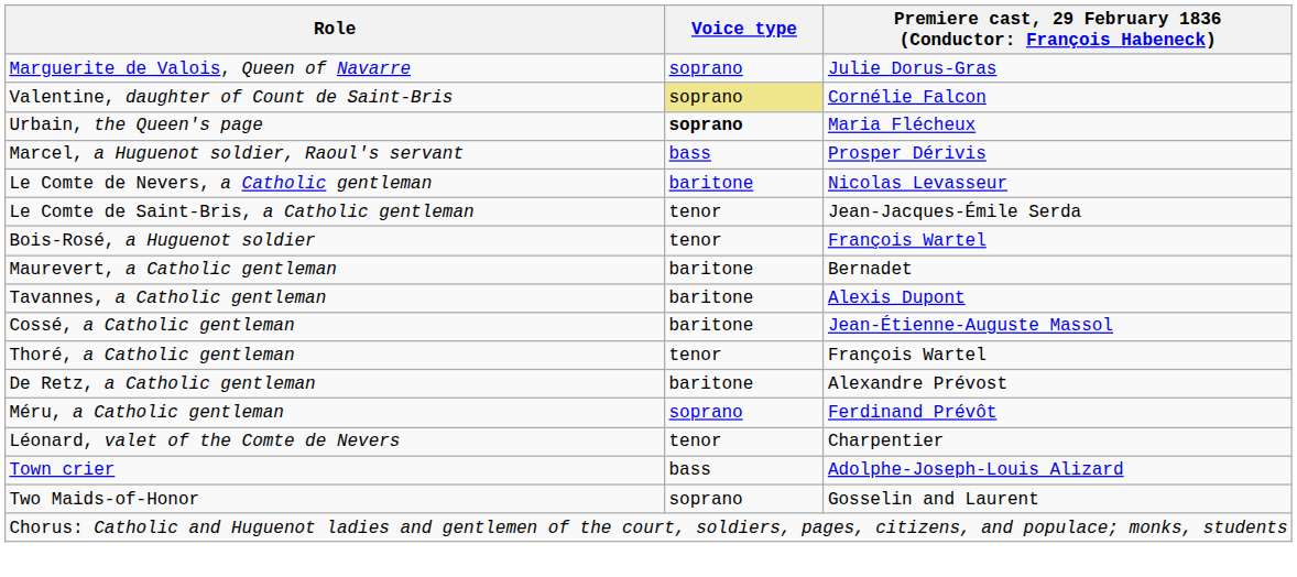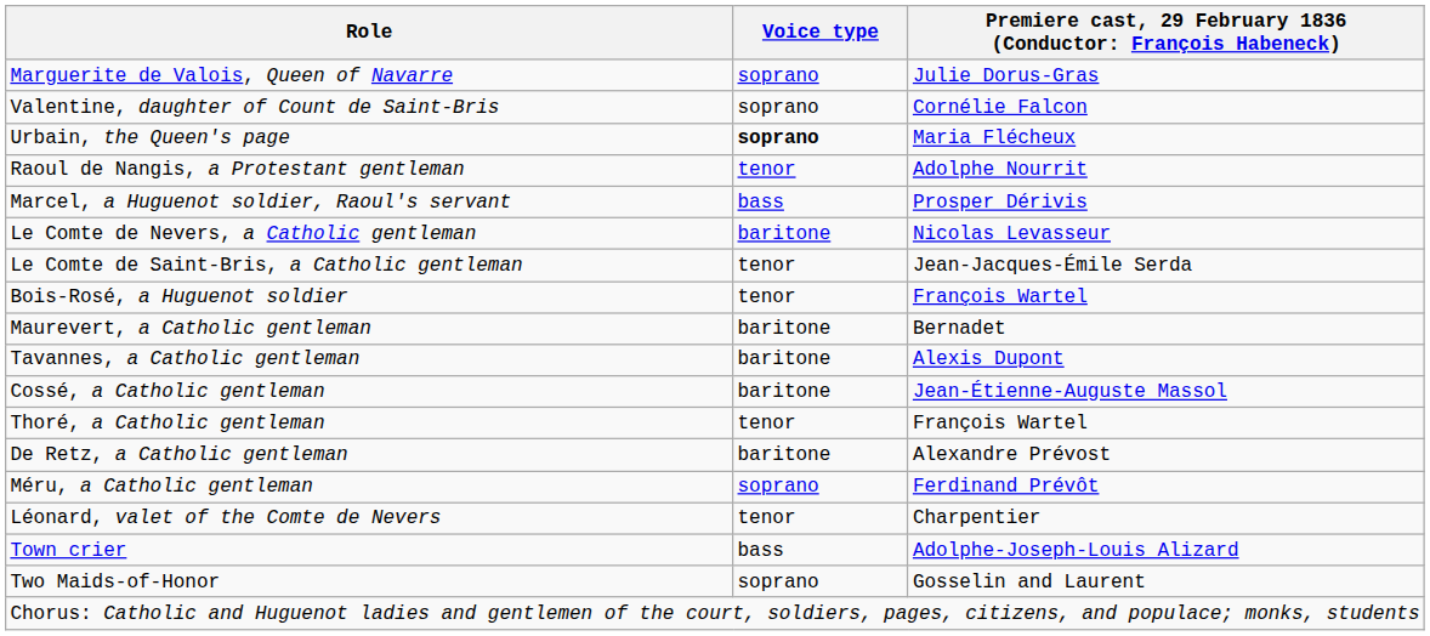Valentine, daughter of Count de Saint-Bris | Voice type: khaki background -> no background
+ row: Raoul de Nangis, a Protestant gentleman | tenor | Adolphe Nourrit
